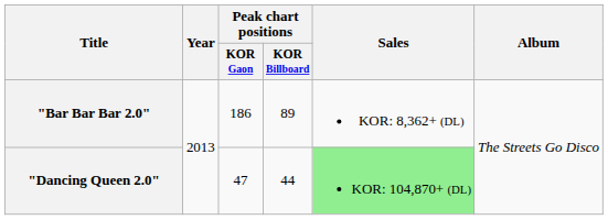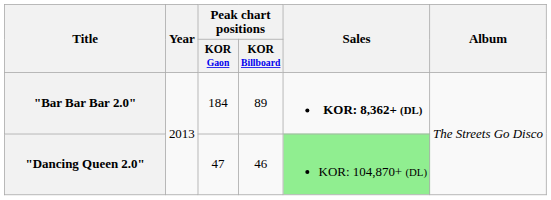"Bar Bar Bar 2.0" | Peak chart positions / KOR Gaon: 186 -> 184
"Bar Bar Bar 2.0" | Sales: normal -> bold
"Dancing Queen 2.0" | Peak chart positions / KOR Billboard: 44 -> 46
